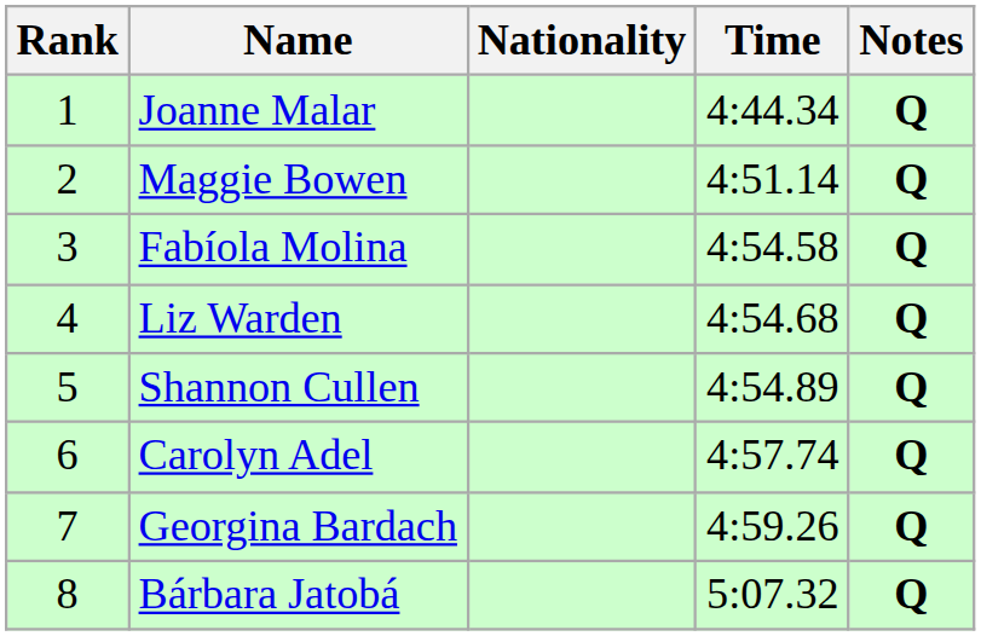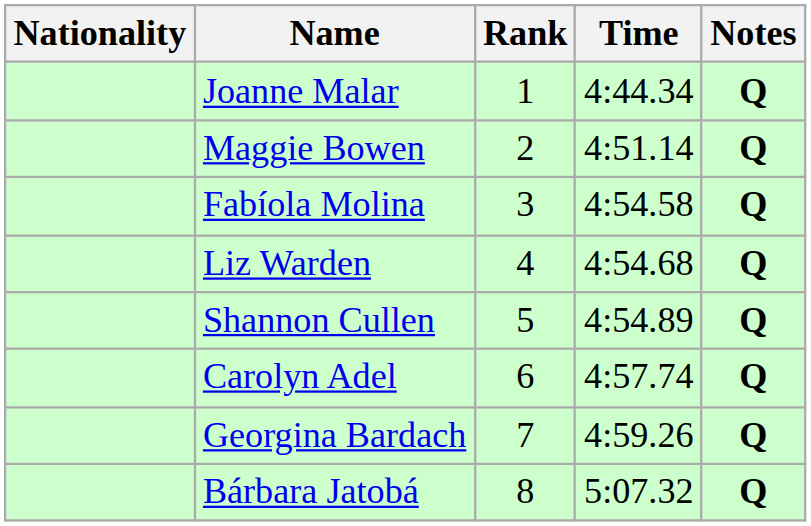columns swapped: Rank <-> Nationality
